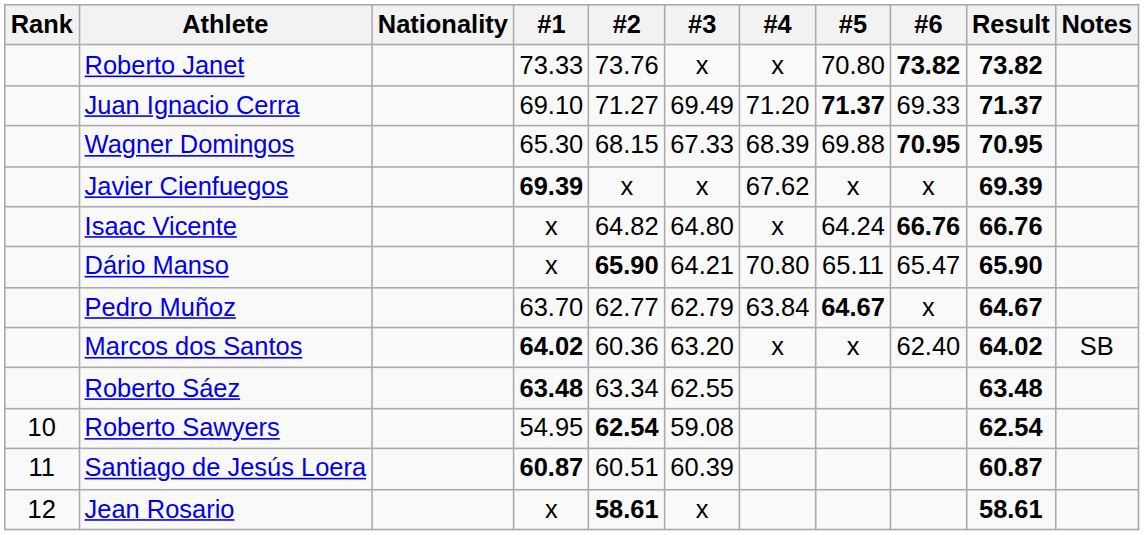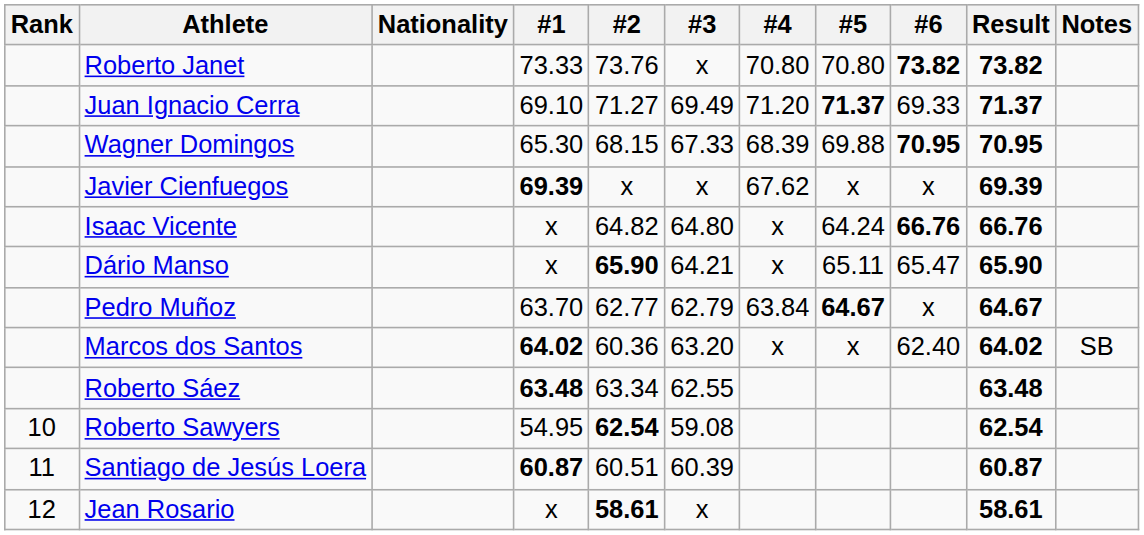Roberto Janet | #4: x -> 70.80
Dário Manso | #4: 70.80 -> x
